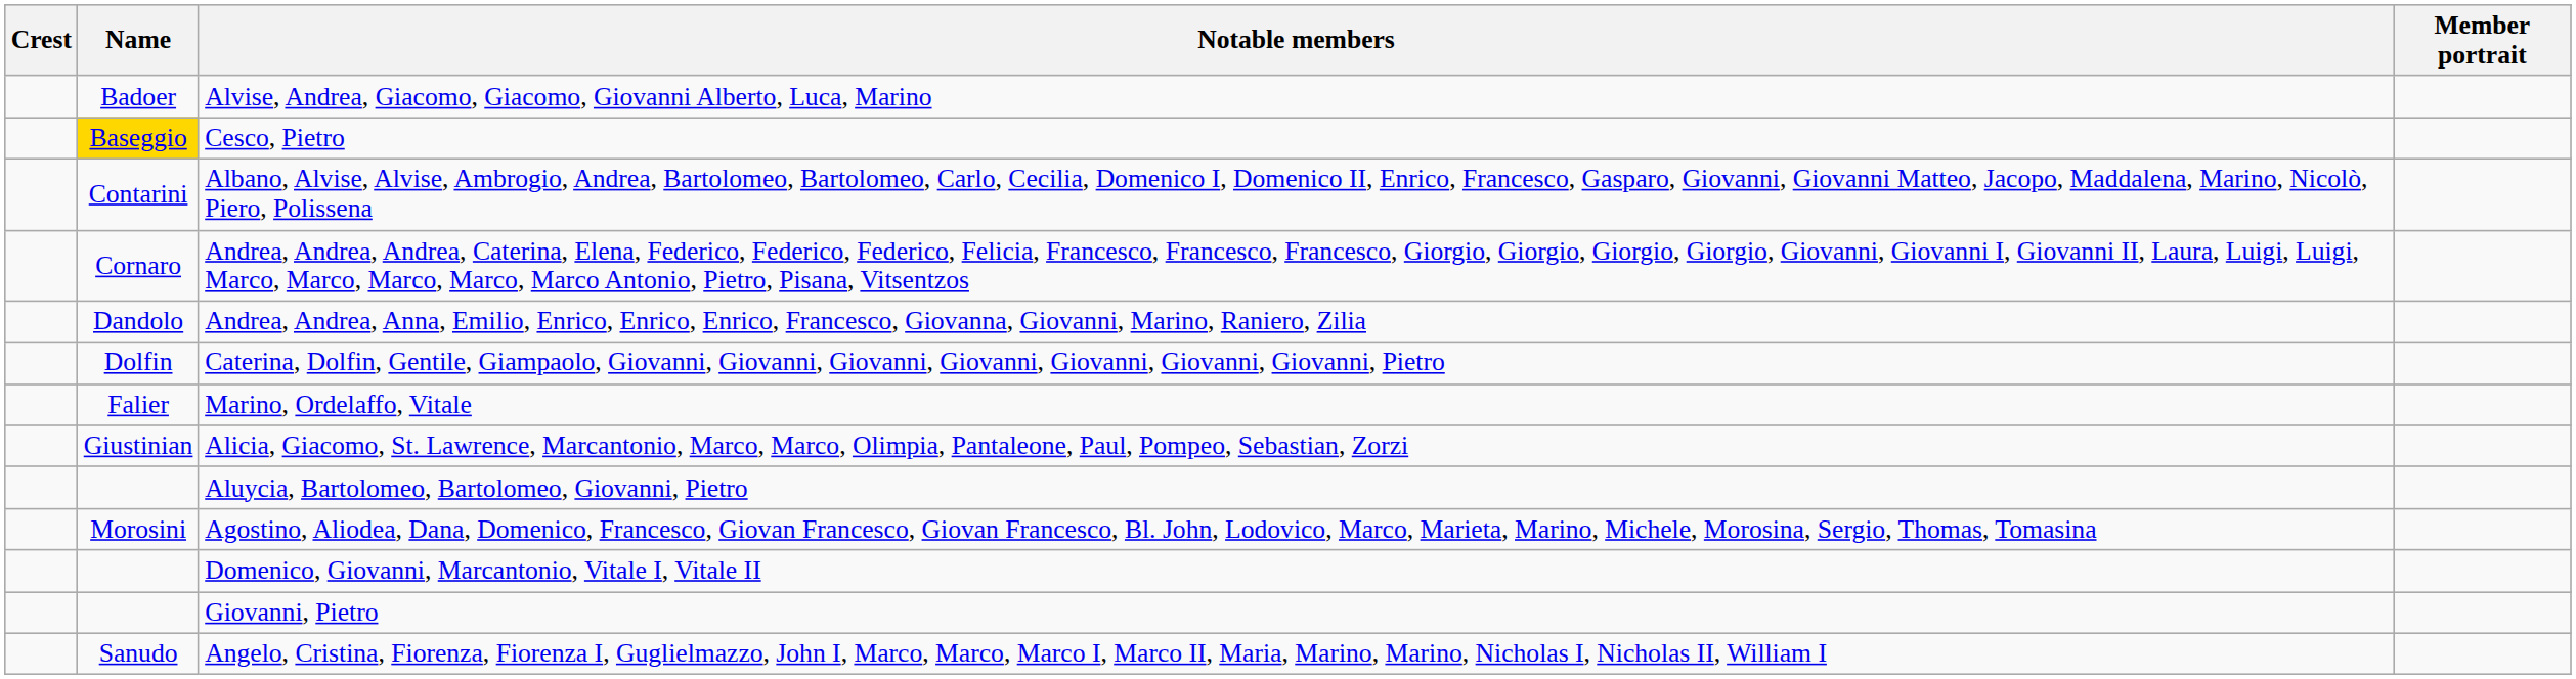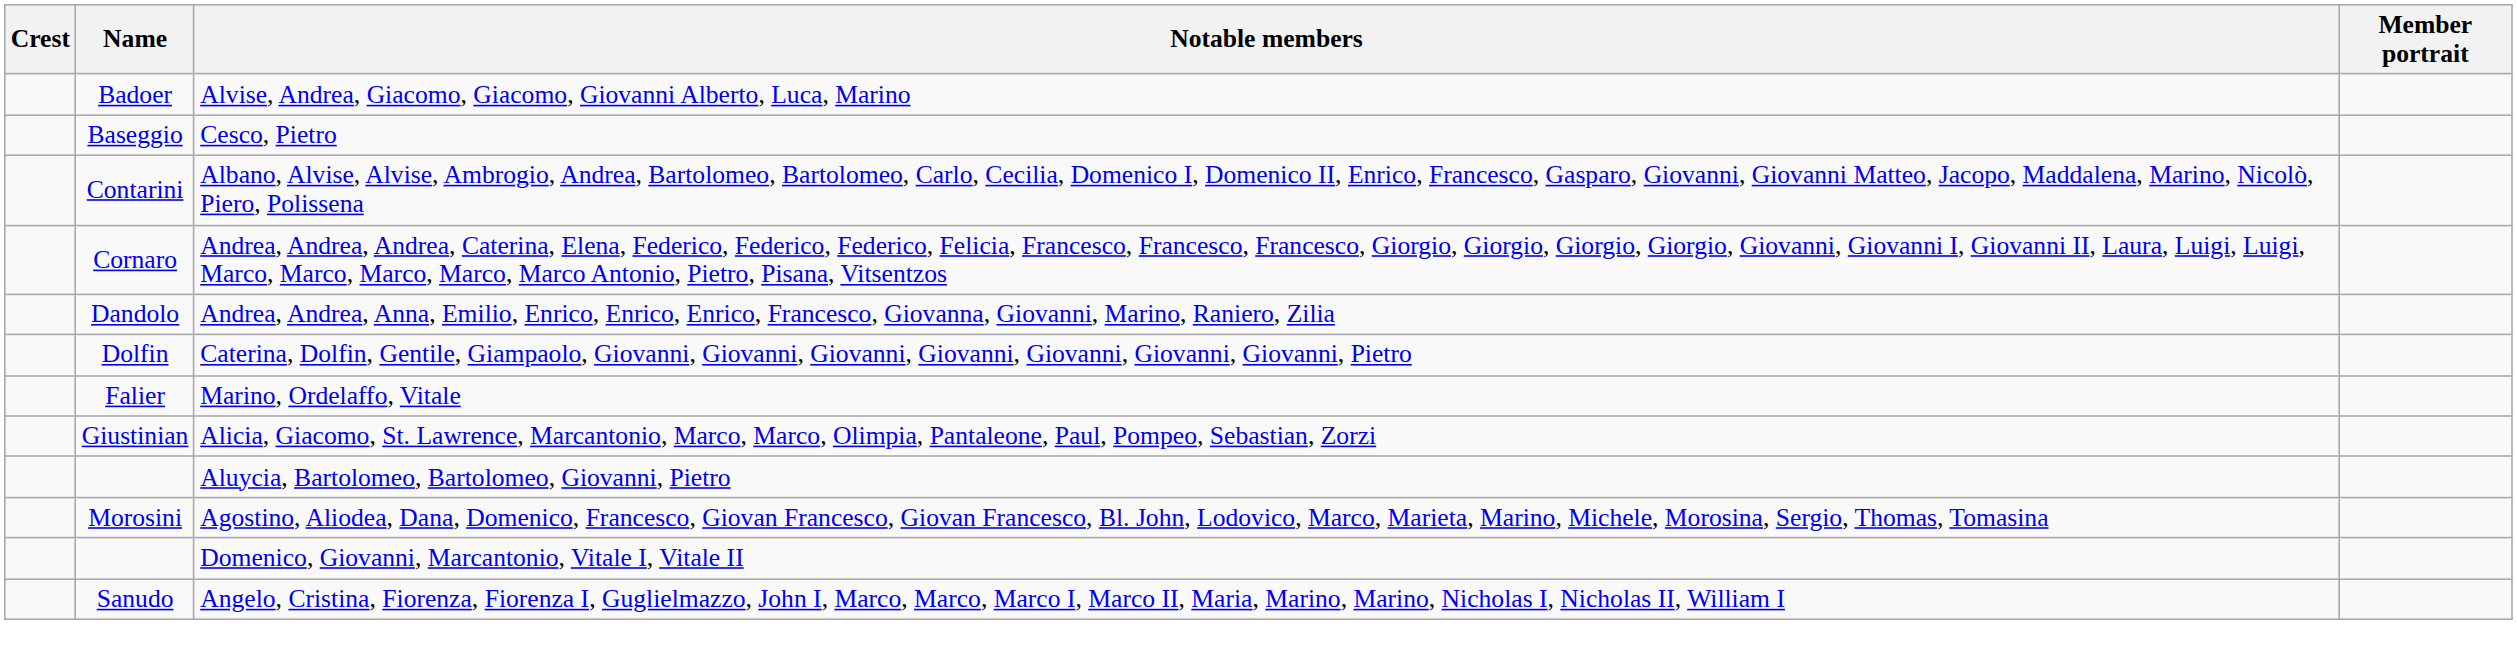Cesco, Pietro | Name: gold background -> no background
- row: Giovanni, Pietro
